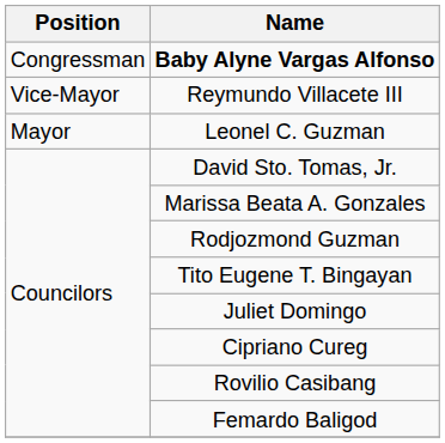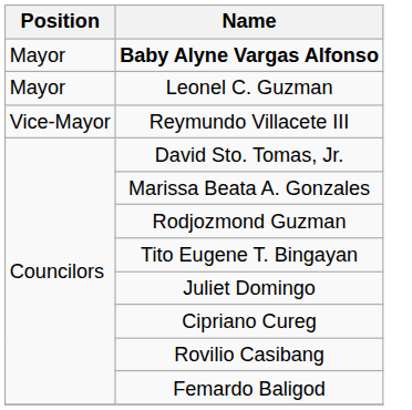Baby Alyne Vargas Alfonso | Position: Congressman -> Mayor
rows swapped: Leonel C. Guzman <-> Reymundo Villacete III
